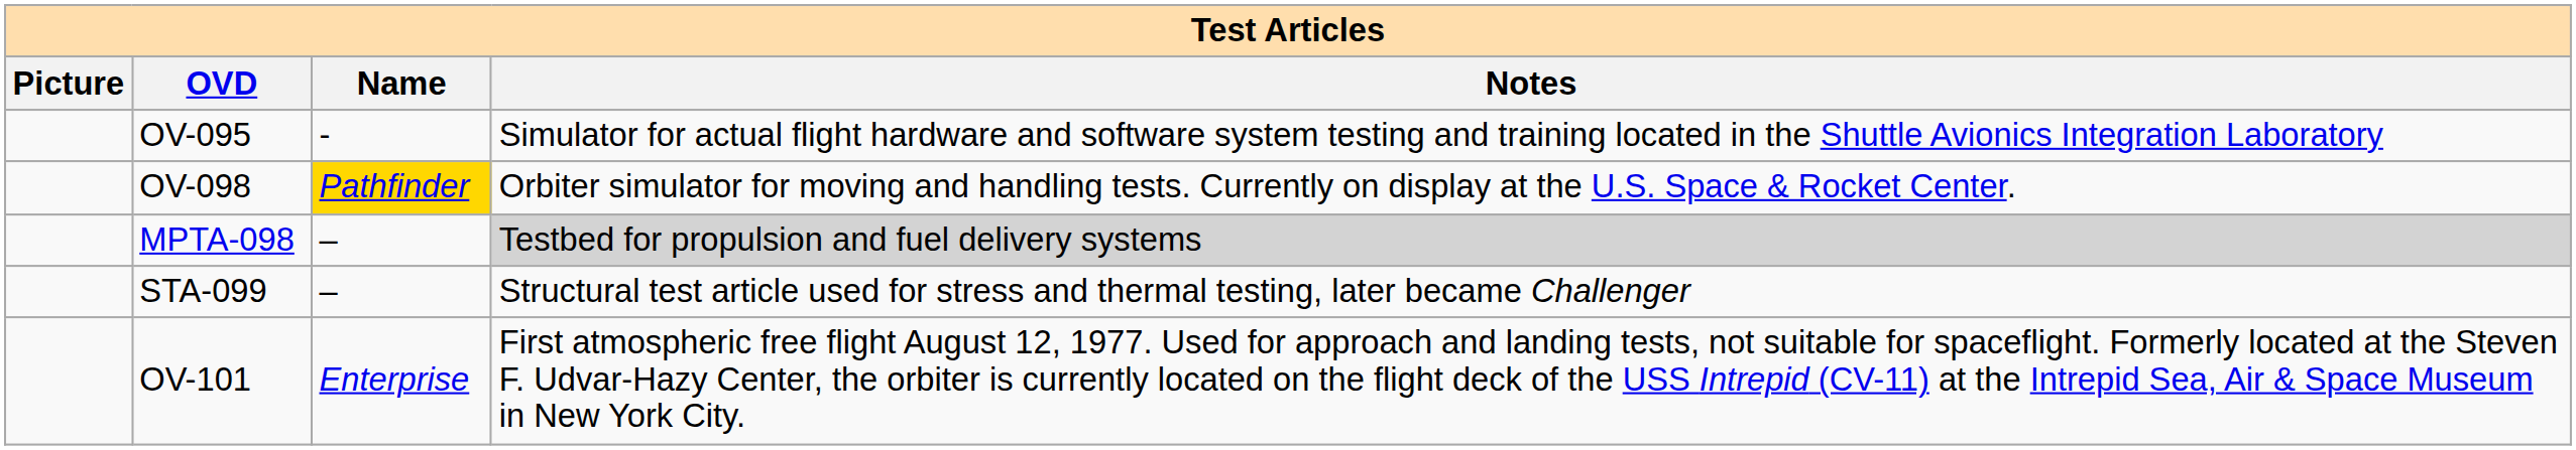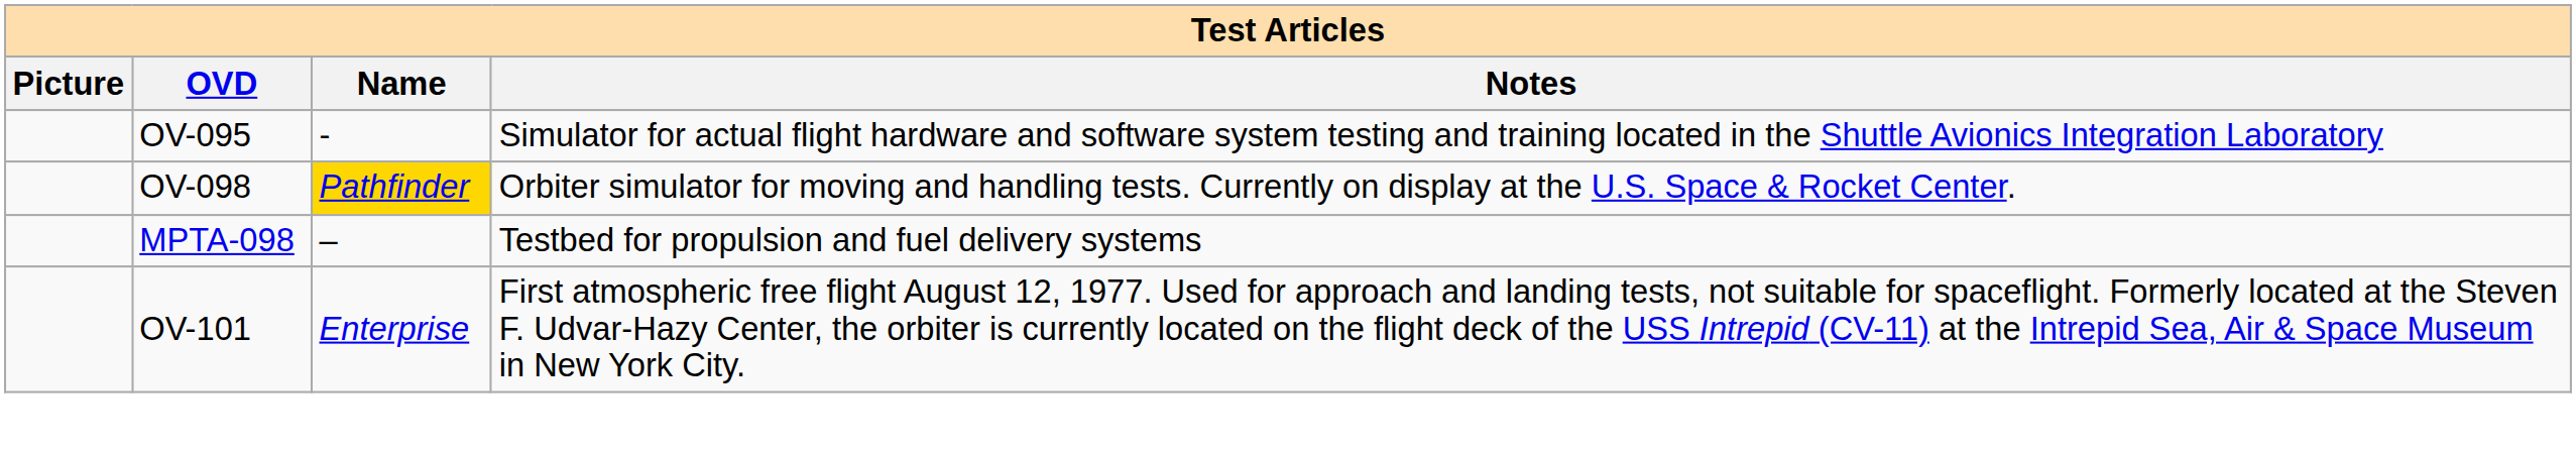MPTA-098 | Notes: lightgrey background -> no background
- row: STA-099 | – | Structural test article used for stress and thermal testing, later became Challenger
